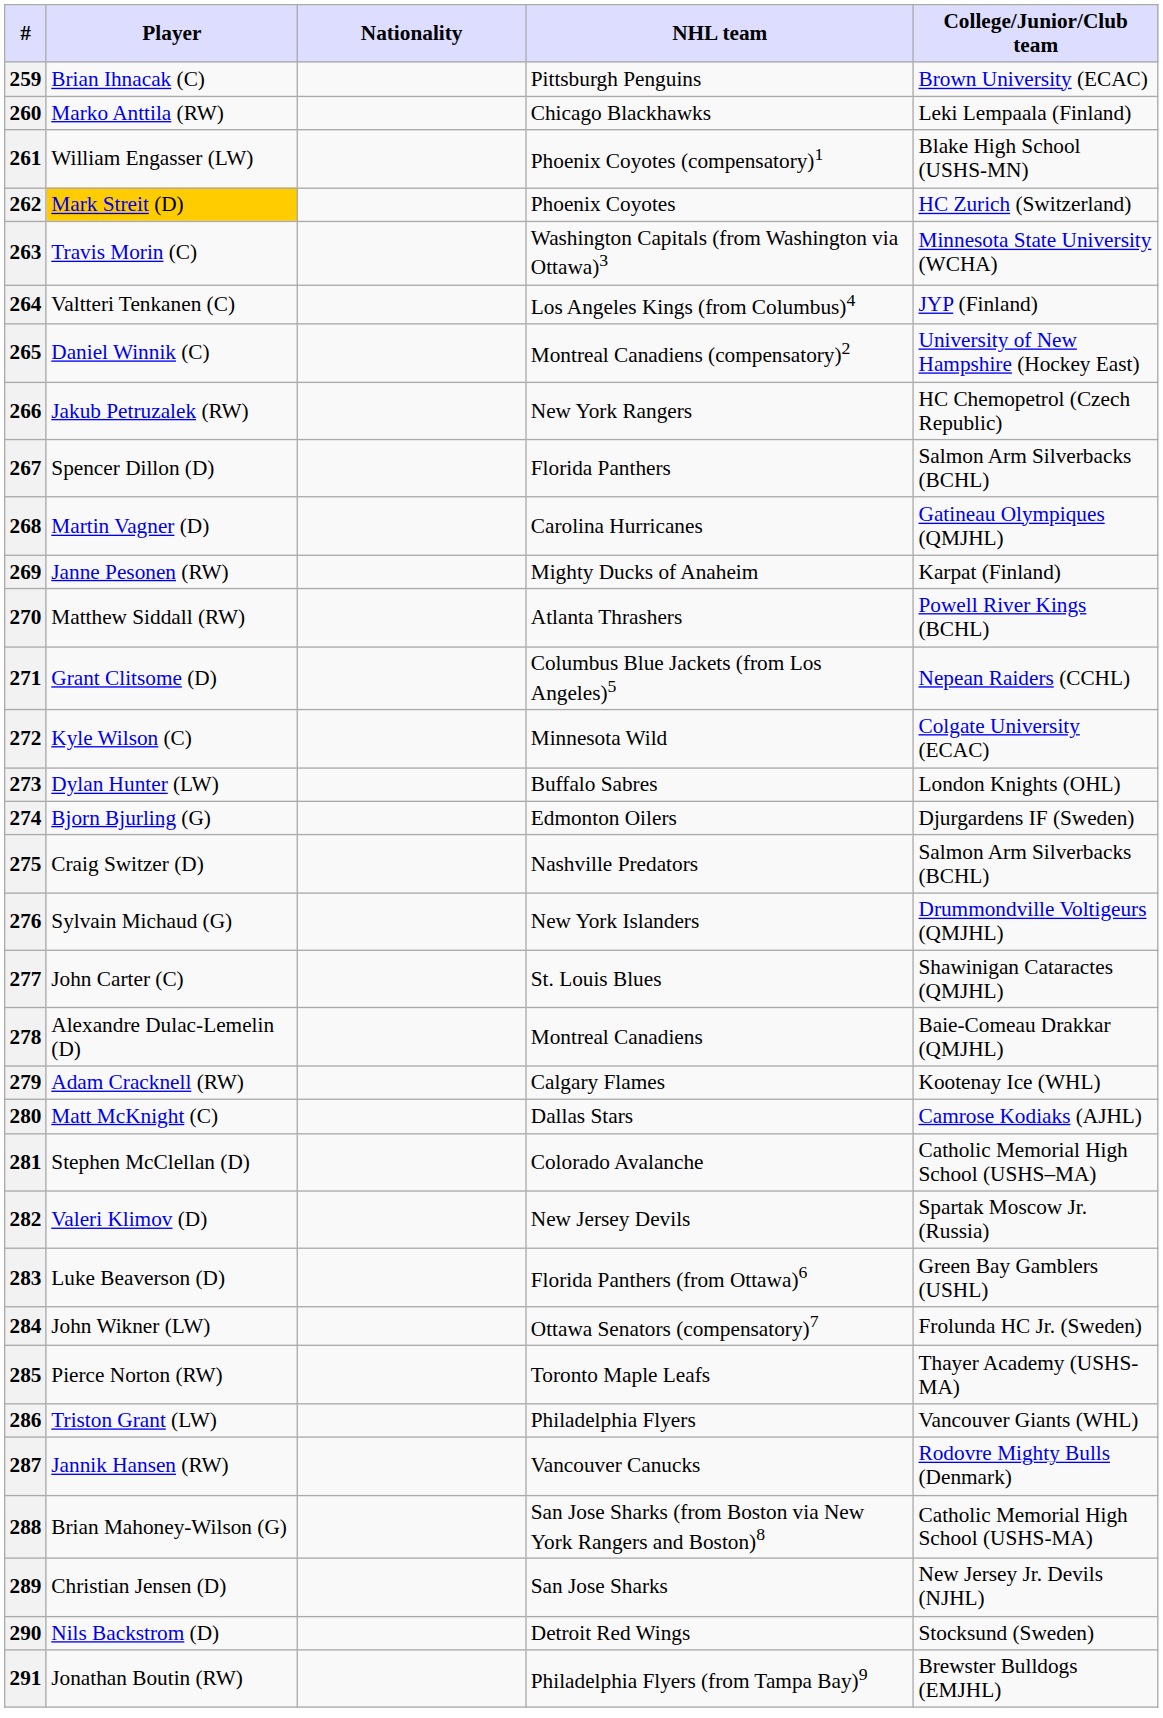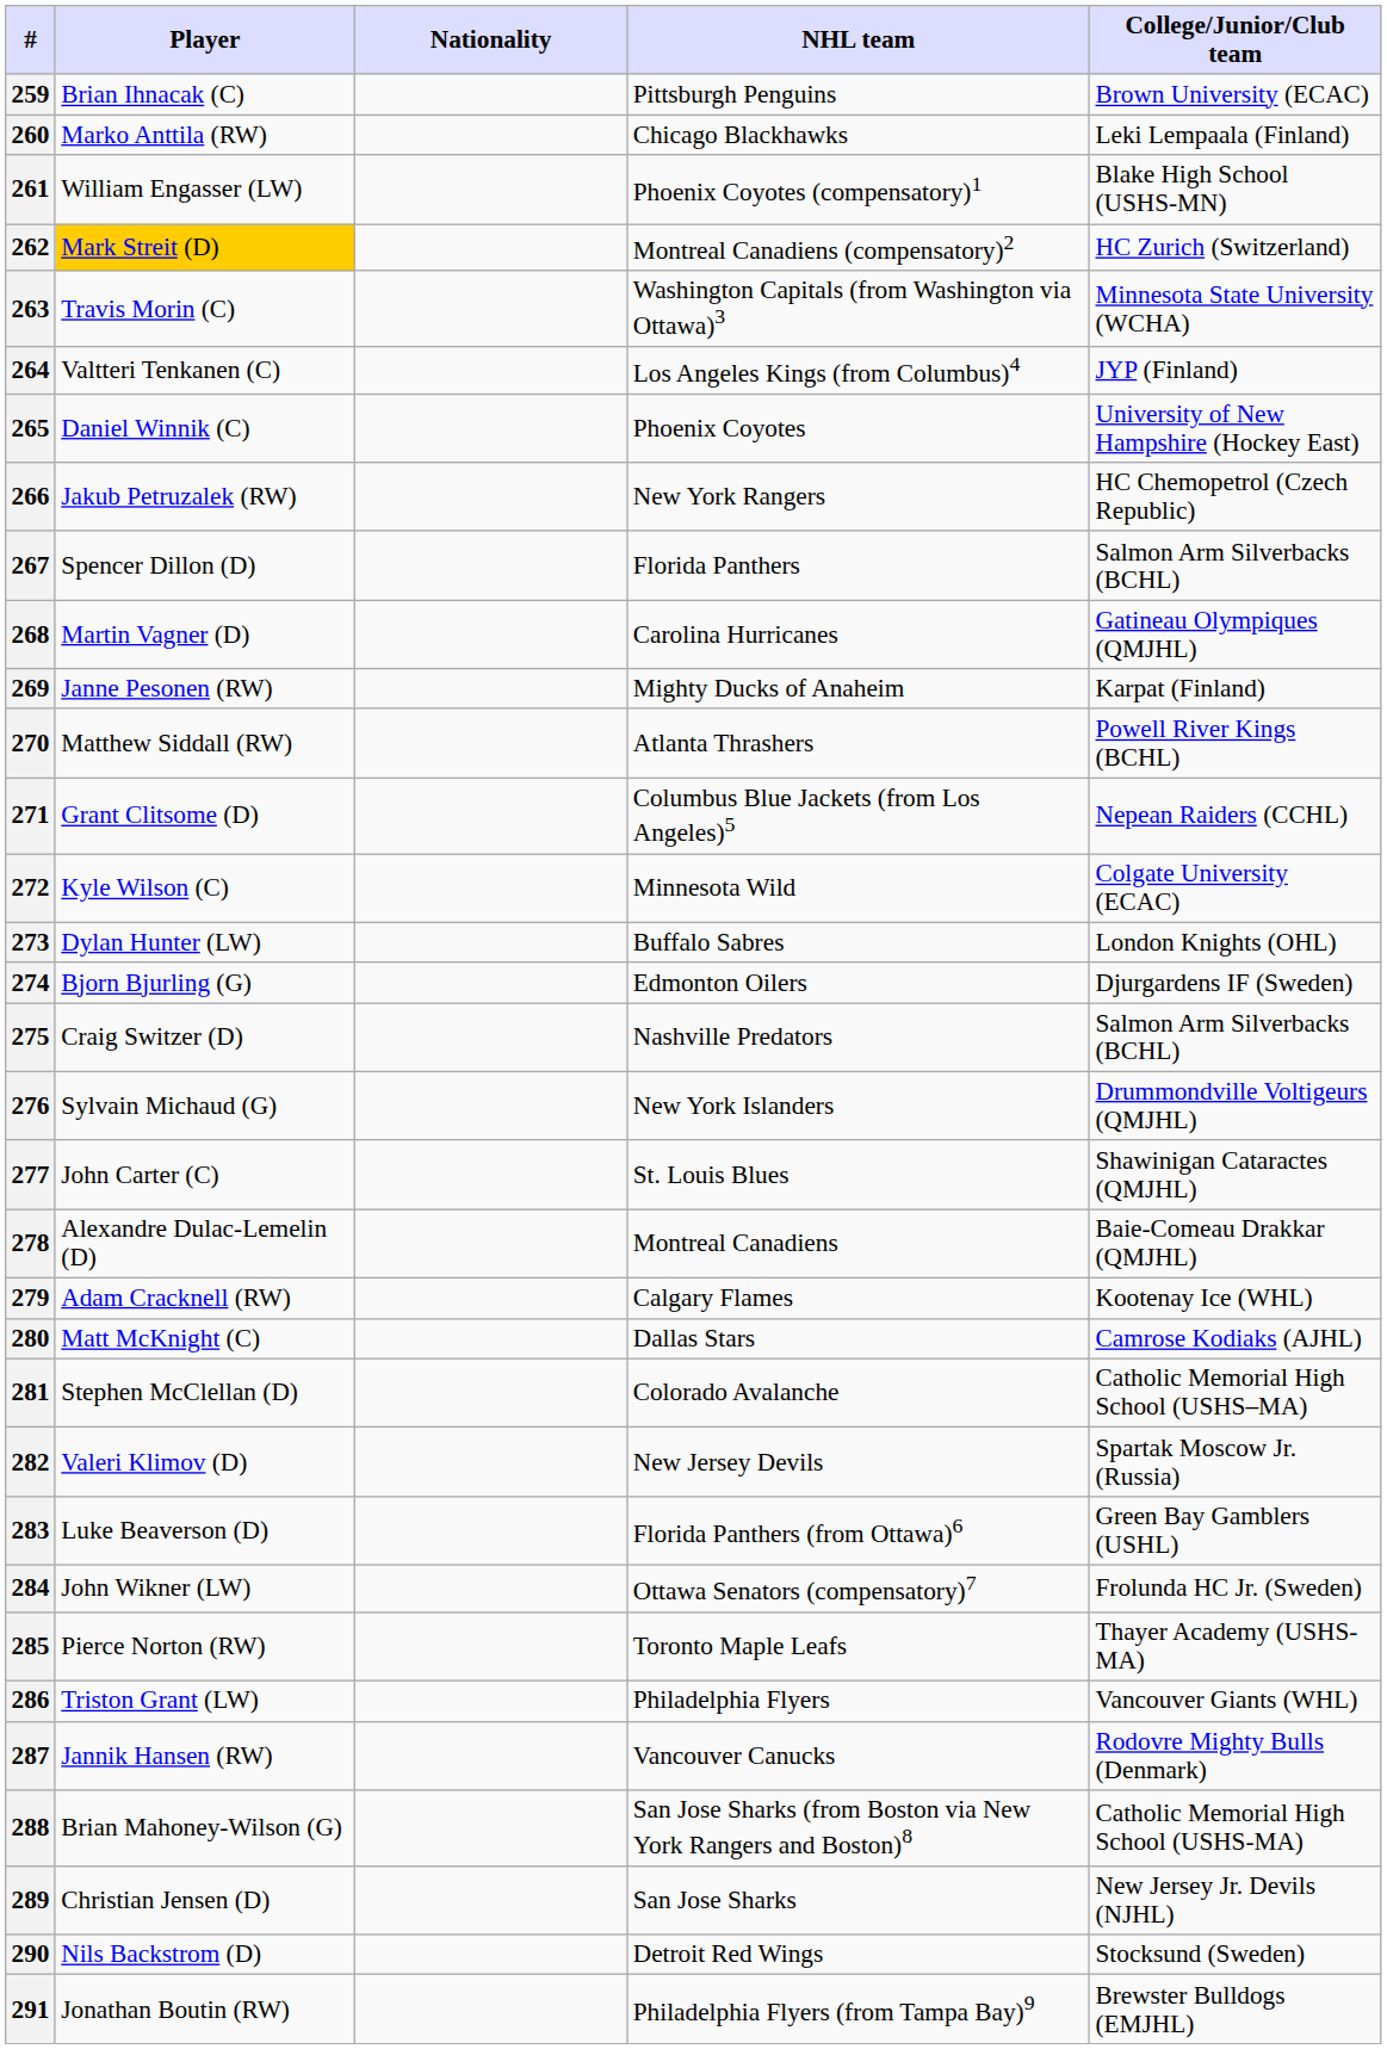262 | NHL team: Phoenix Coyotes -> Montreal Canadiens (compensatory)2
265 | NHL team: Montreal Canadiens (compensatory)2 -> Phoenix Coyotes
